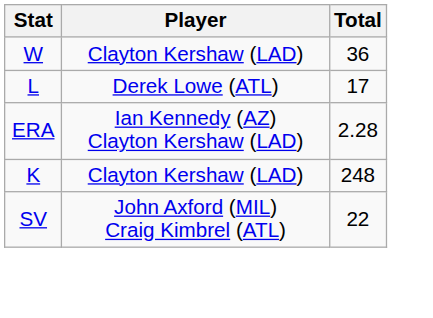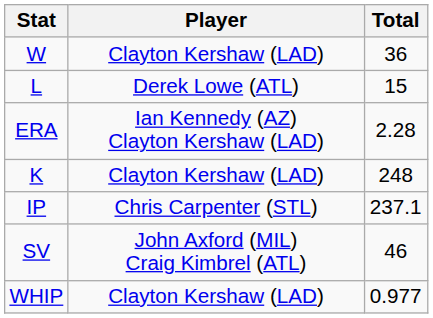L | Total: 17 -> 15
+ row: IP | Chris Carpenter (STL) | 237.1
SV | Total: 22 -> 46
+ row: WHIP | Clayton Kershaw (LAD) | 0.977
